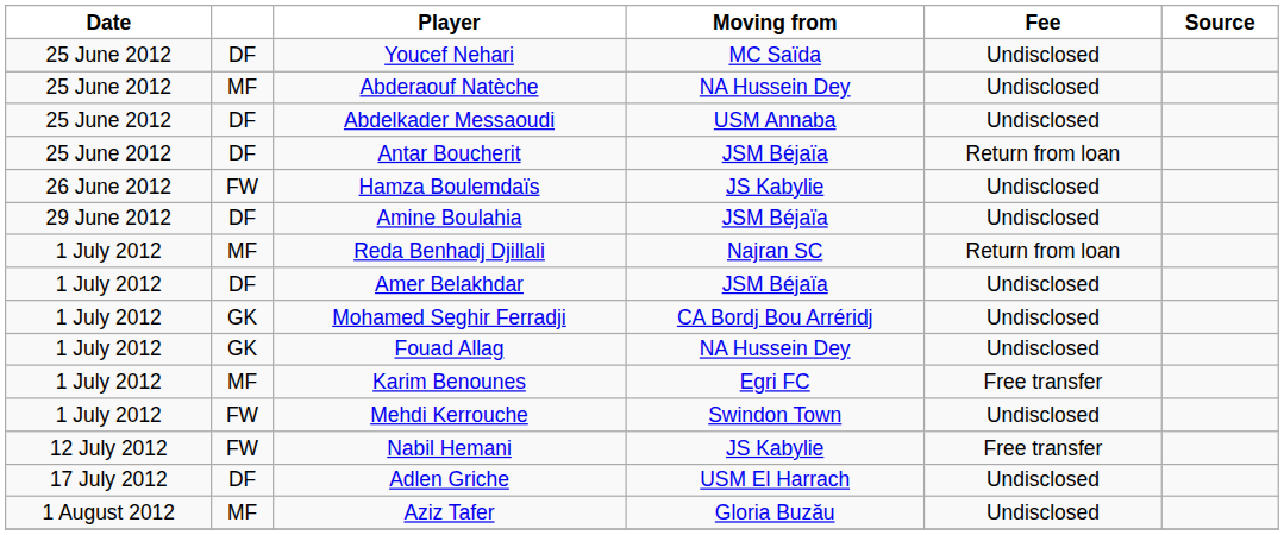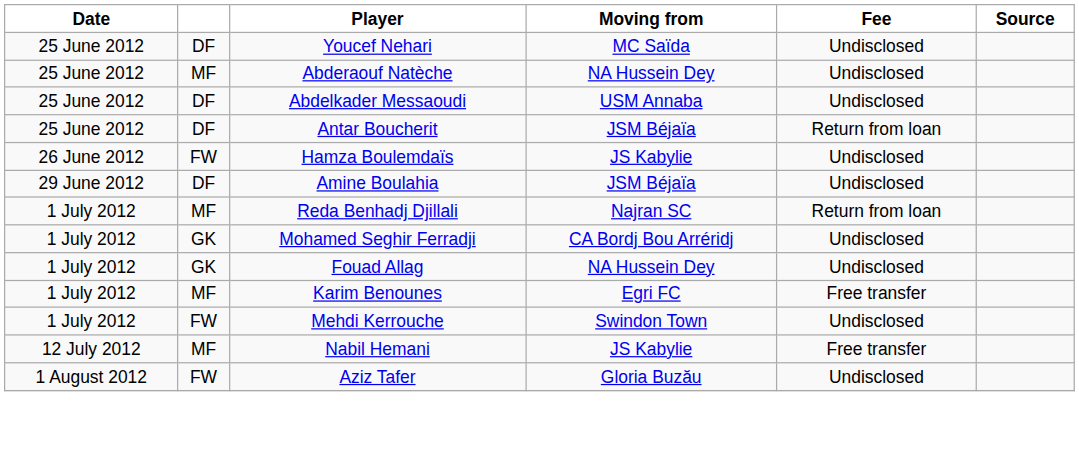- row: 1 July 2012 | DF | Amer Belakhdar | JSM Béjaïa | Undisclosed
Nabil Hemani | column 2: FW -> MF
- row: 17 July 2012 | DF | Adlen Griche | USM El Harrach | Undisclosed
Aziz Tafer | column 2: MF -> FW
